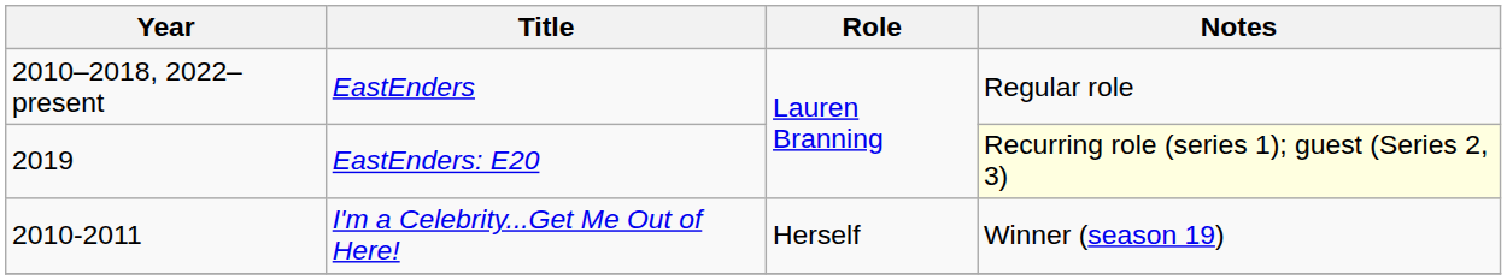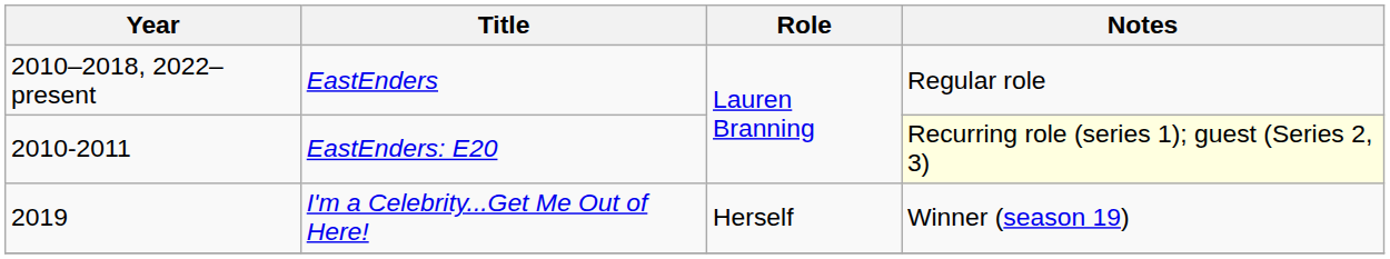EastEnders: E20 | Year: 2019 -> 2010-2011
I'm a Celebrity...Get Me Out of Here! | Year: 2010-2011 -> 2019
